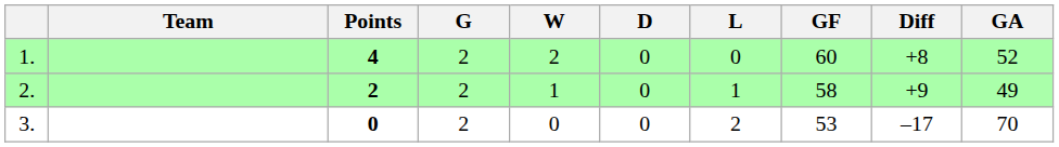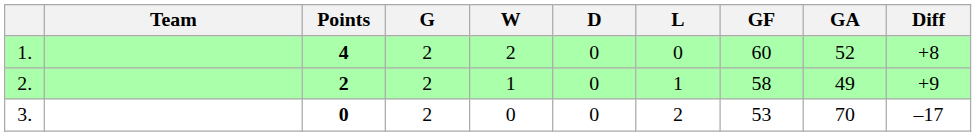columns swapped: GA <-> Diff
